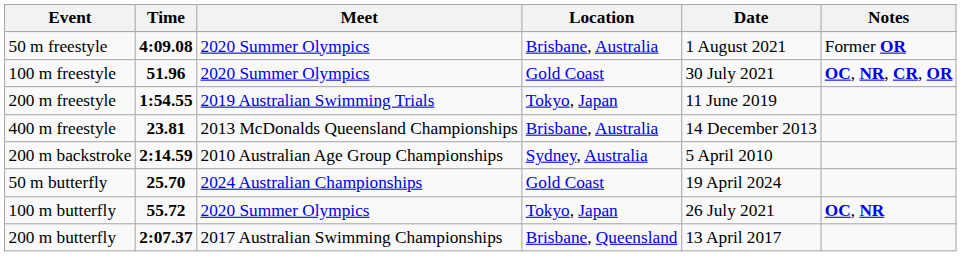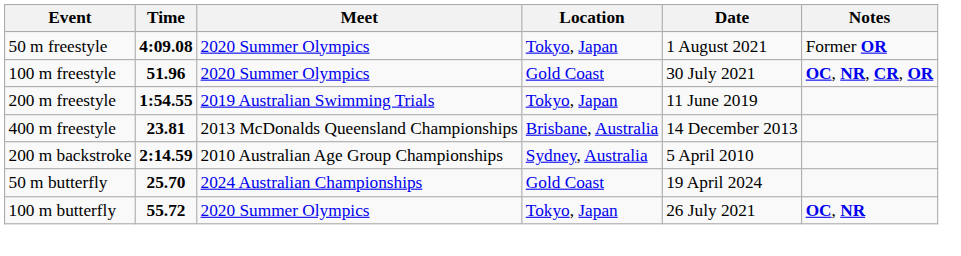50 m freestyle | Location: Brisbane, Australia -> Tokyo, Japan
- row: 200 m butterfly | 2:07.37 | 2017 Australian Swimming Championships | Brisbane, Queensland | 13 April 2017
